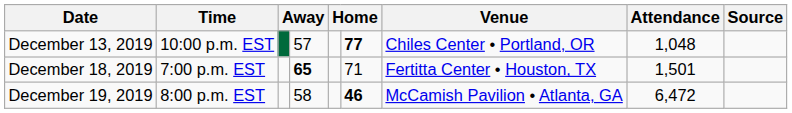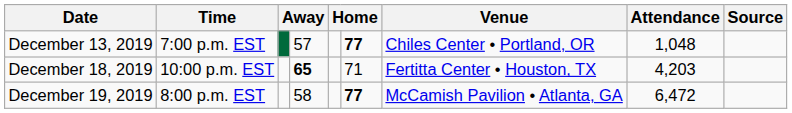December 13, 2019 | Time: 10:00 p.m. EST -> 7:00 p.m. EST
December 18, 2019 | Time: 7:00 p.m. EST -> 10:00 p.m. EST
December 18, 2019 | Attendance: 1,501 -> 4,203
December 19, 2019 | column 6: 46 -> 77
